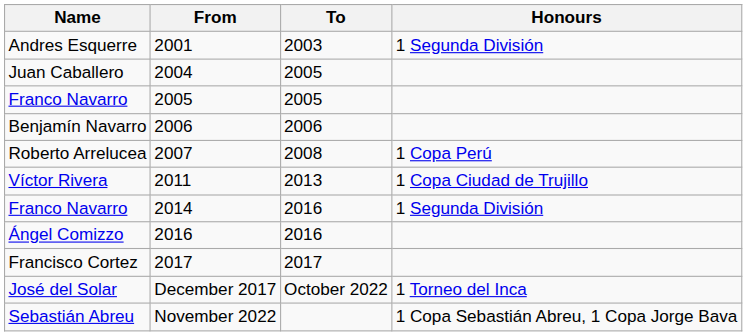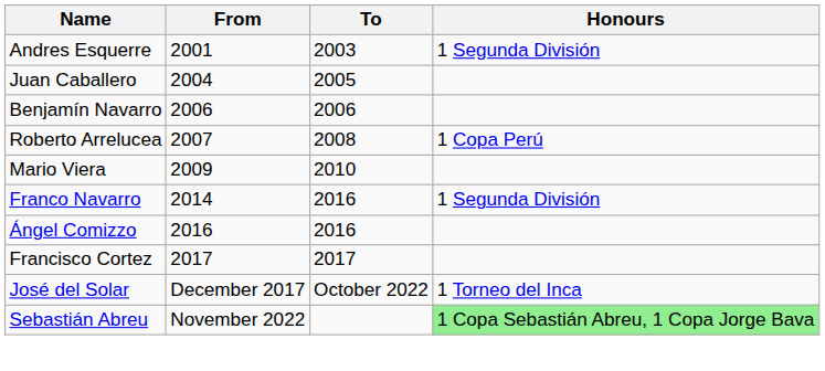- row: Franco Navarro | 2005 | 2005
+ row: Mario Viera | 2009 | 2010
- row: Víctor Rivera | 2011 | 2013 | 1 Copa Ciudad de Trujillo
Sebastián Abreu | Honours: no background -> lightgreen background
